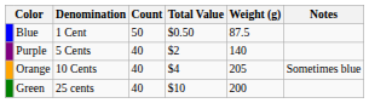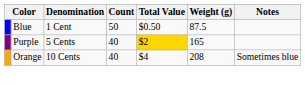Purple | Total Value: no background -> gold background
Purple | Weight (g): 140 -> 165
Orange | Weight (g): 205 -> 208
- row: Green | 25 cents | 40 | $10 | 200
